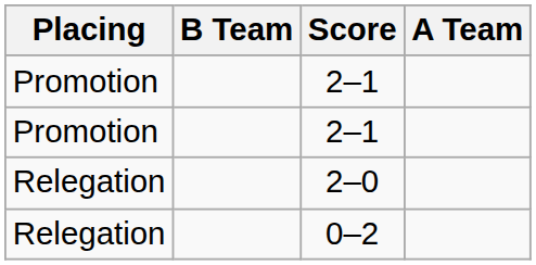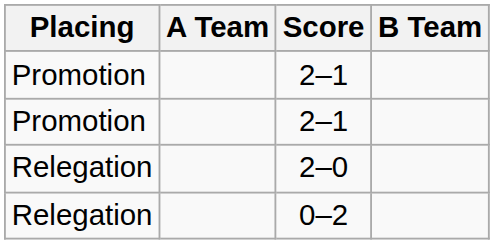columns swapped: A Team <-> B Team
